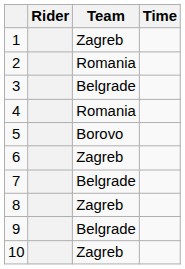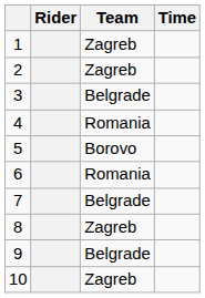2 | Team: Romania -> Zagreb
6 | Team: Zagreb -> Romania
